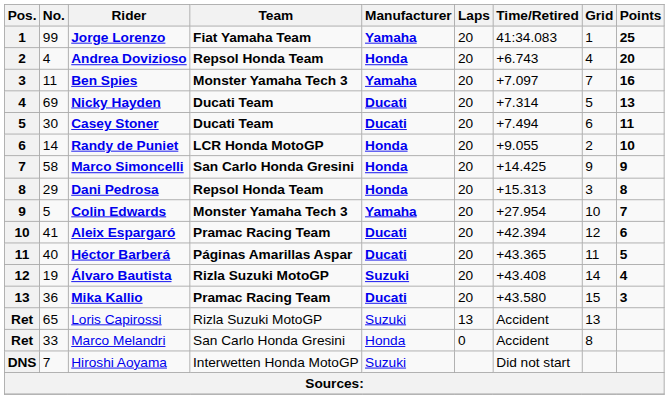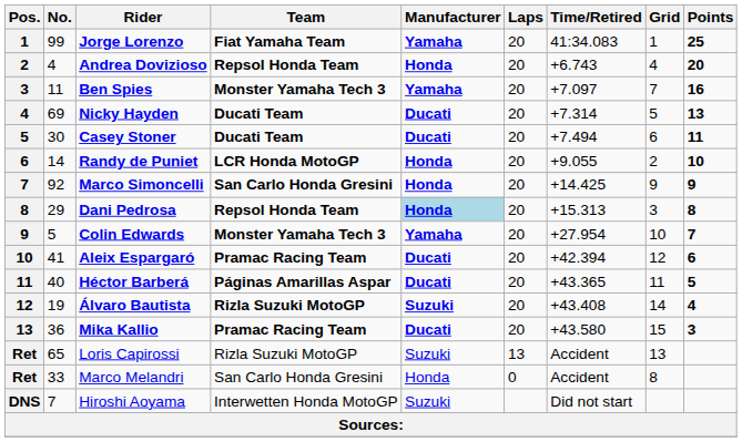Marco Simoncelli | No.: 58 -> 92
Dani Pedrosa | Manufacturer: no background -> lightblue background
